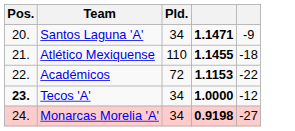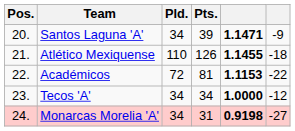+ column: Pts. | 39 | 126 | 81 | 34 | 31
Tecos 'A' | Pos.: bold -> normal
